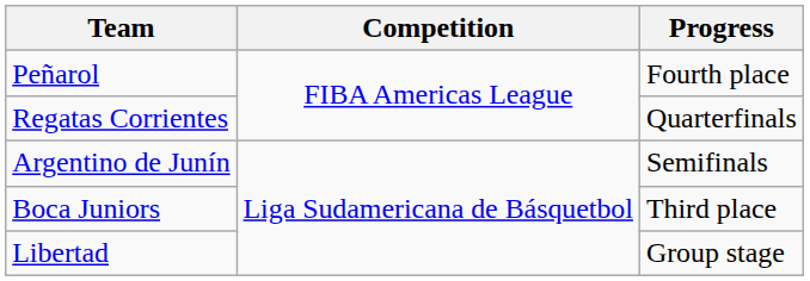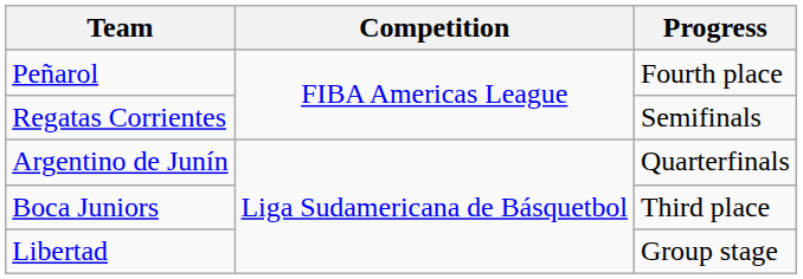Regatas Corrientes | Progress: Quarterfinals -> Semifinals
Argentino de Junín | Progress: Semifinals -> Quarterfinals
